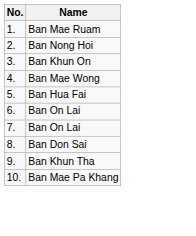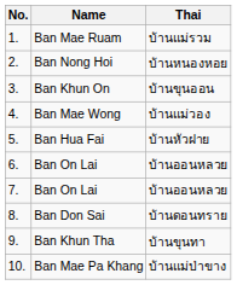+ column: Thai | บ้านแม่รวม | บ้านหนองหอย | บ้านขุนออน | บ้านแม่วอง | บ้านหัวฝาย | บ้านออนหลวย | บ้านออนหลวย | บ้านดอนทราย | บ้านขุนทา | บ้านแม่ป่าขาง
